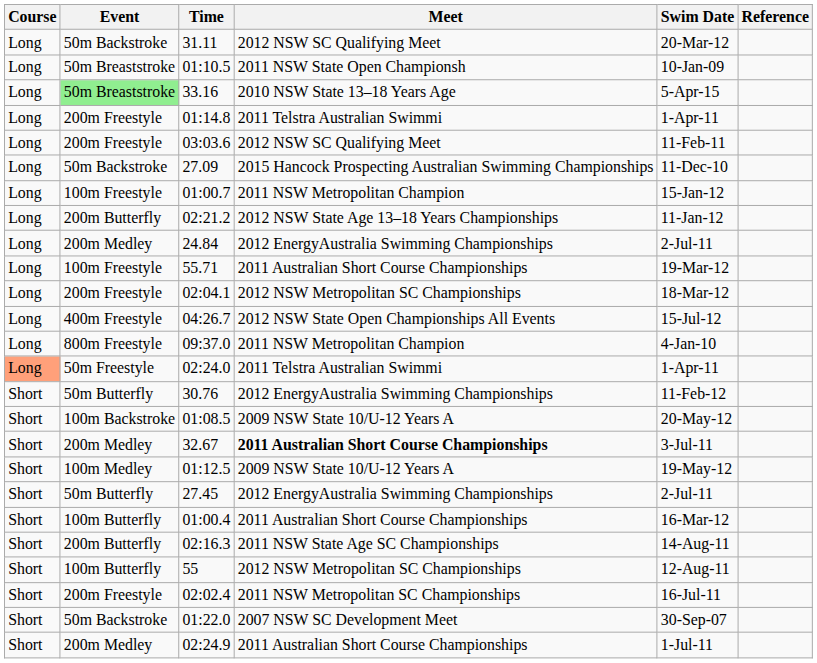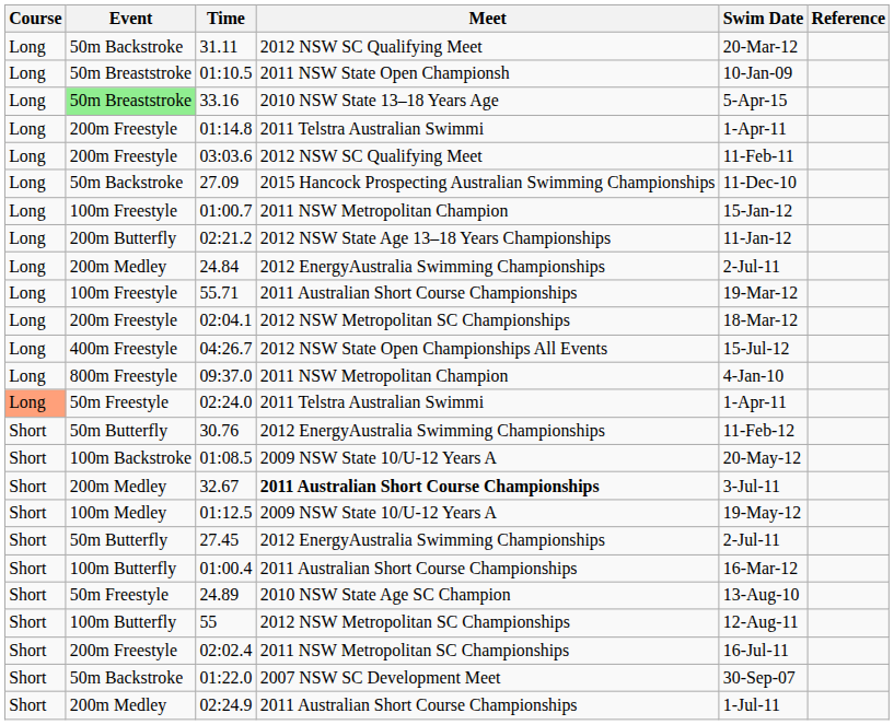- row: Short | 200m Butterfly | 02:16.3 | 2011 NSW State Age SC Championships | 14-Aug-11
+ row: Short | 50m Freestyle | 24.89 | 2010 NSW State Age SC Champion | 13-Aug-10
